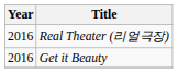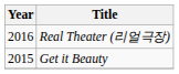Get it Beauty | Year: 2016 -> 2015
